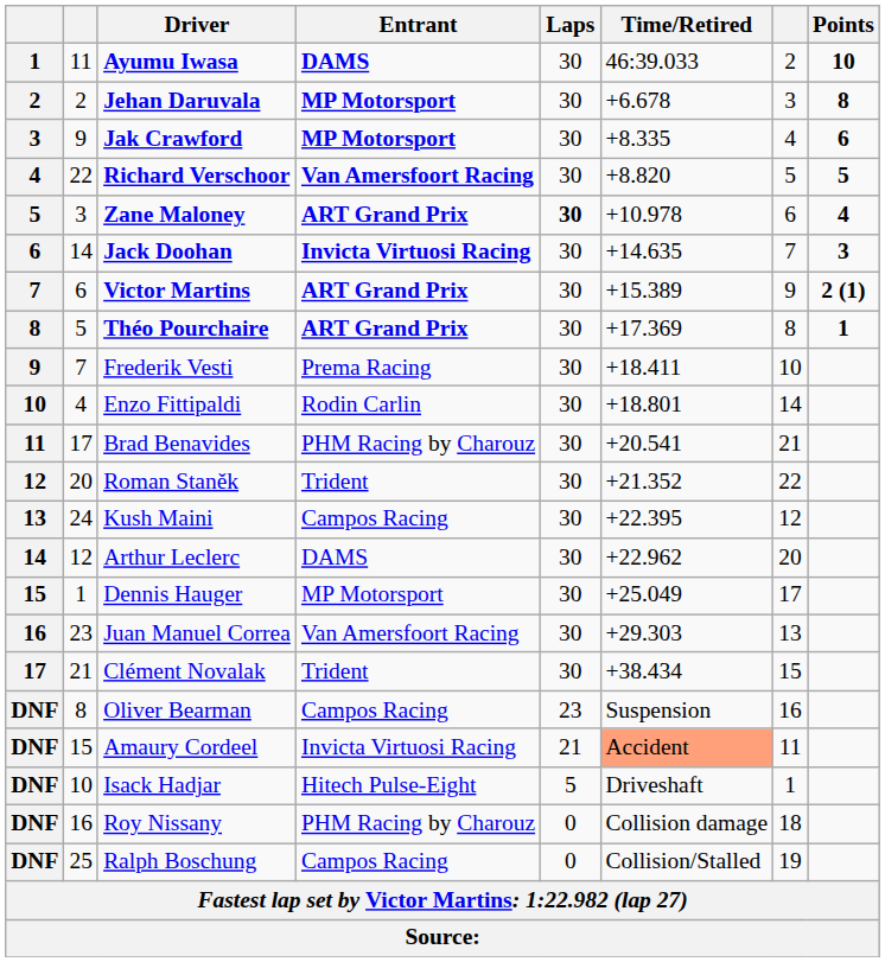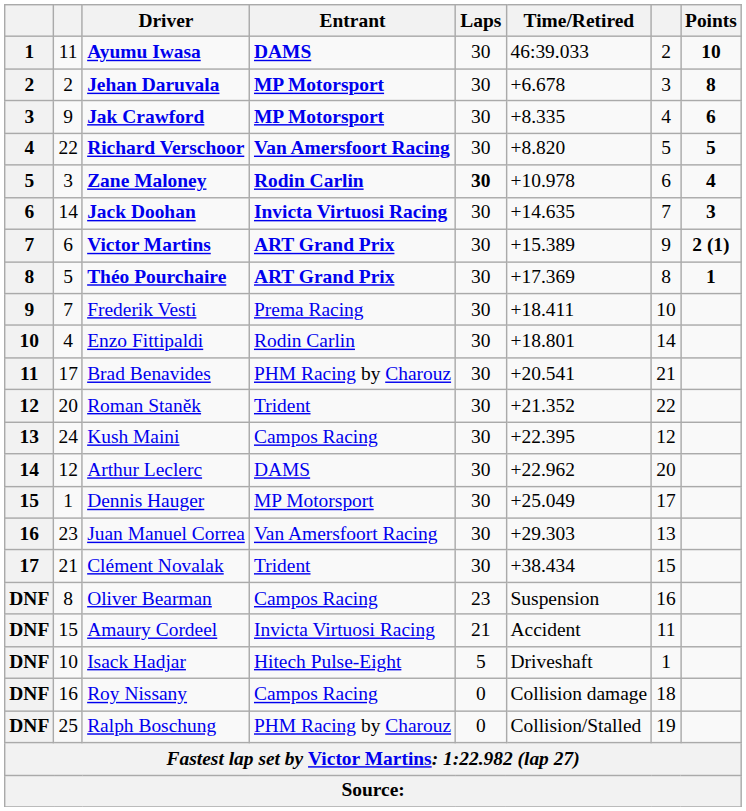Zane Maloney | Entrant: ART Grand Prix -> Rodin Carlin
Amaury Cordeel | Time/Retired: lightsalmon background -> no background
Roy Nissany | Entrant: PHM Racing by Charouz -> Campos Racing
Ralph Boschung | Entrant: Campos Racing -> PHM Racing by Charouz
